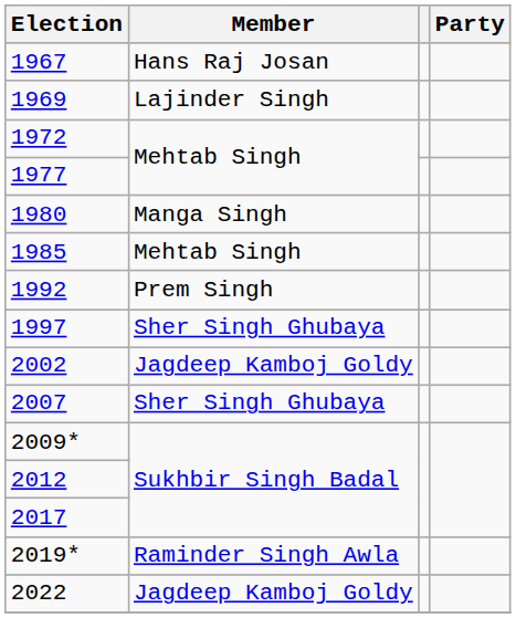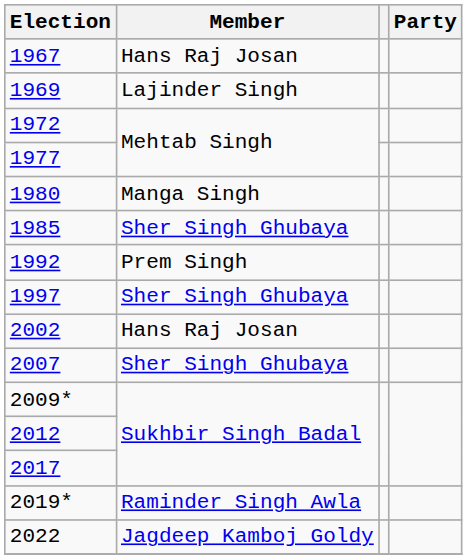1985 | Member: Mehtab Singh -> Sher Singh Ghubaya
2002 | Member: Jagdeep Kamboj Goldy -> Hans Raj Josan
